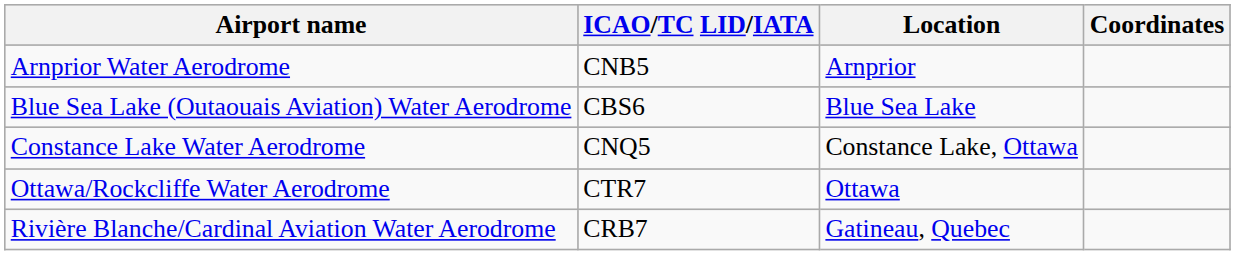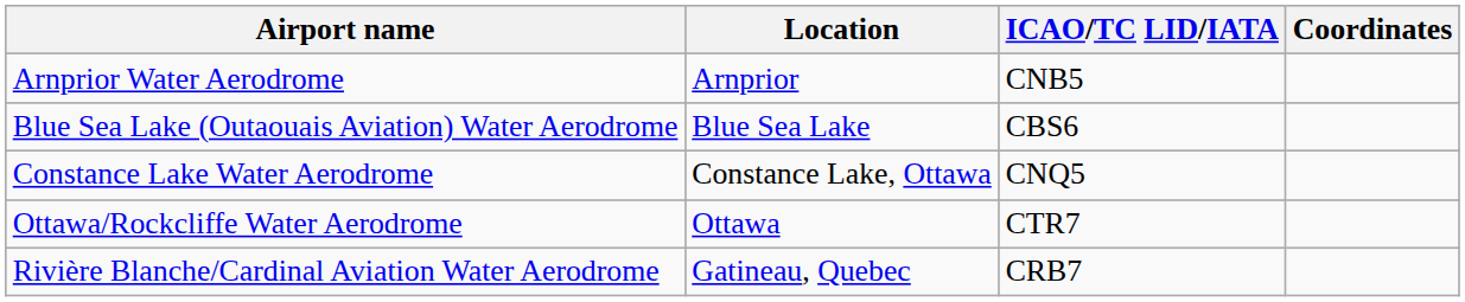columns swapped: ICAO/TC LID/IATA <-> Location
